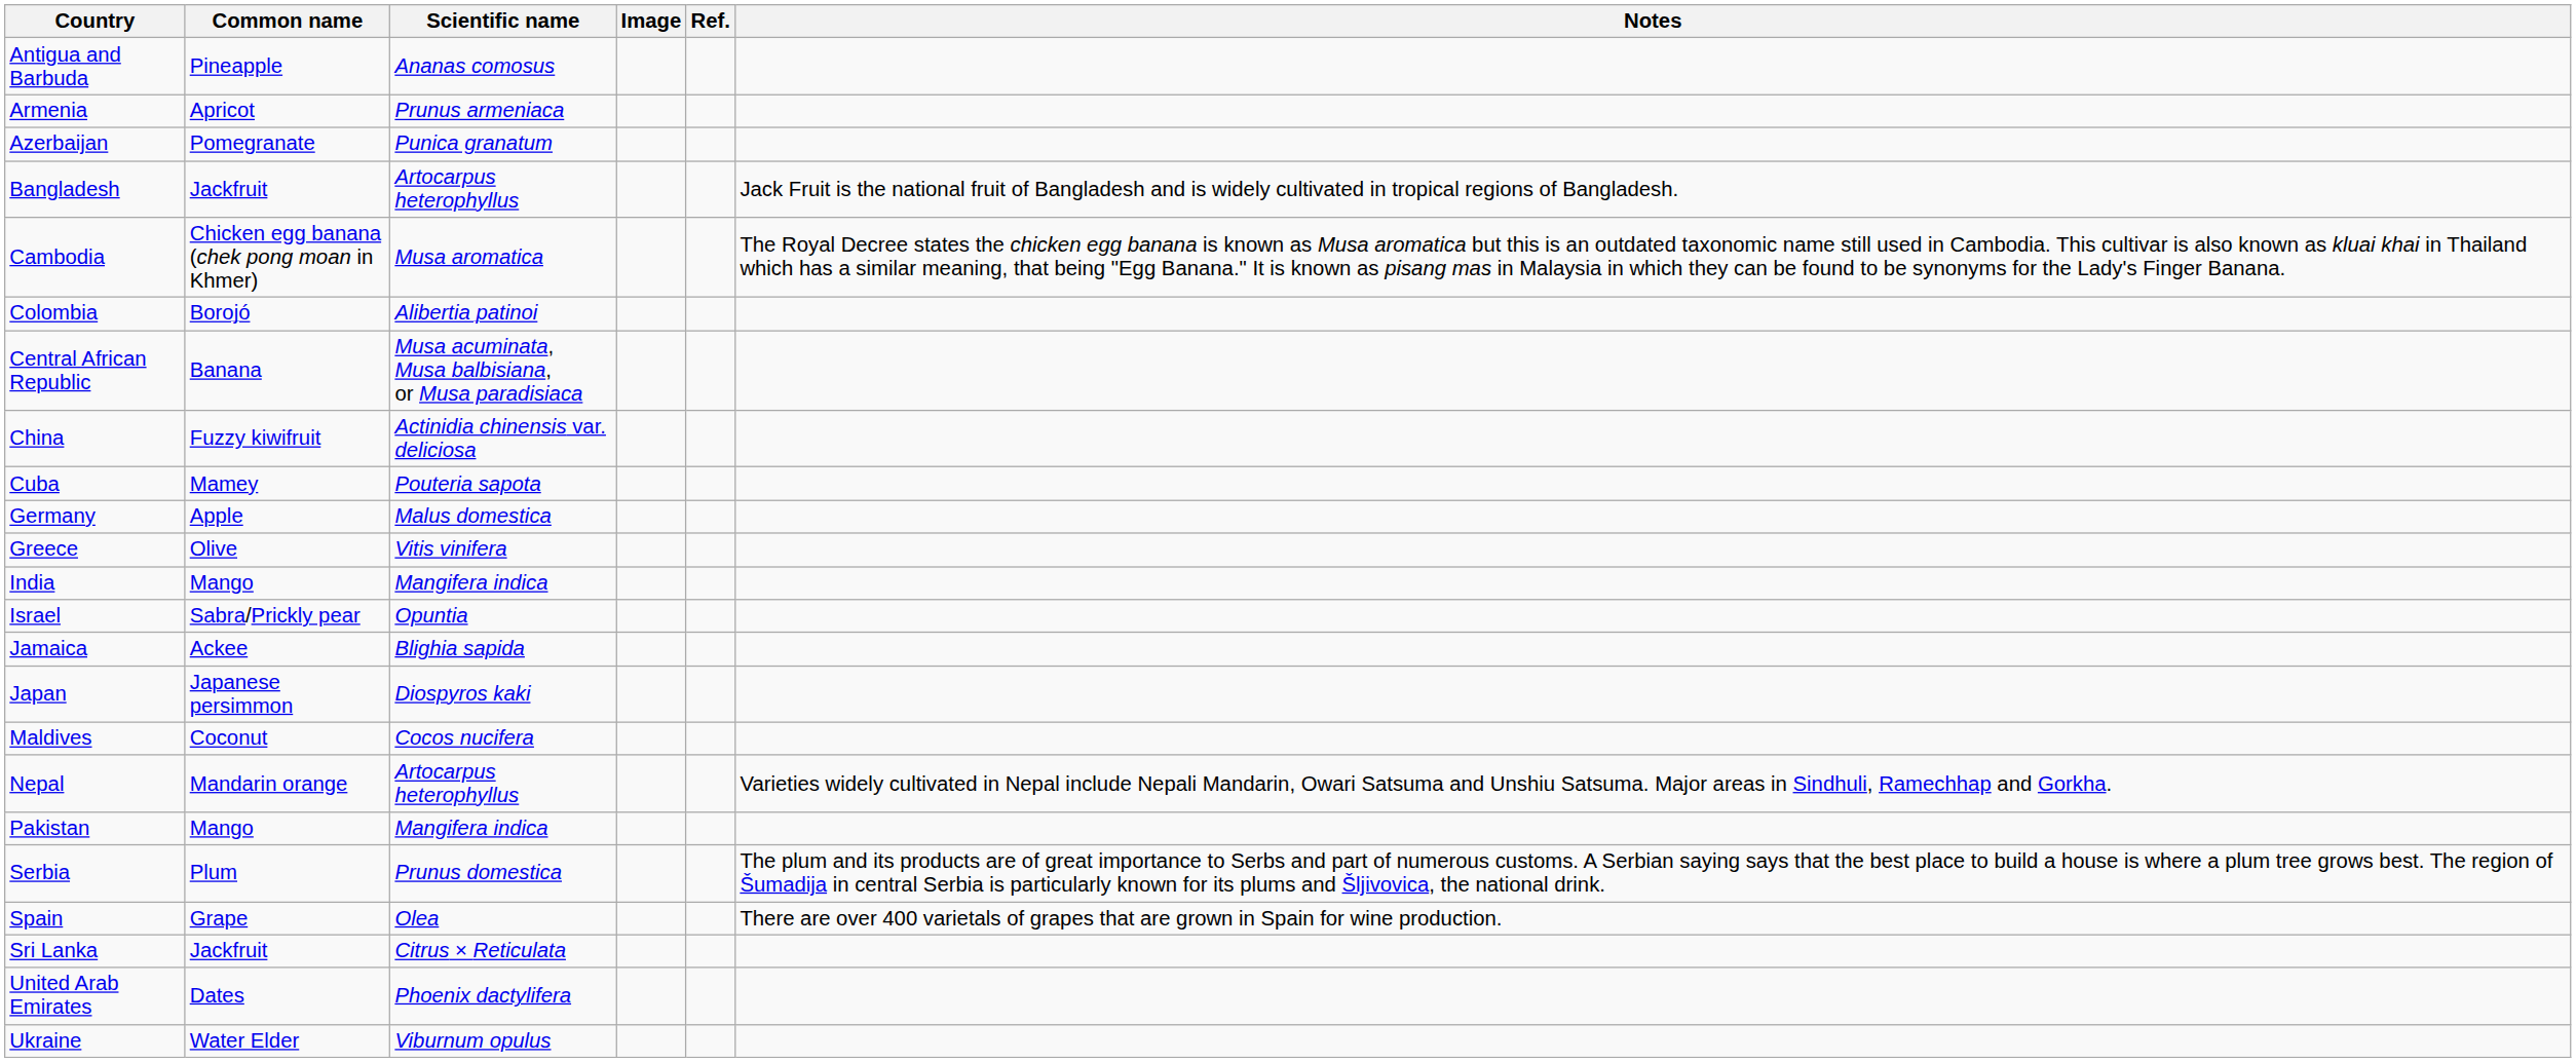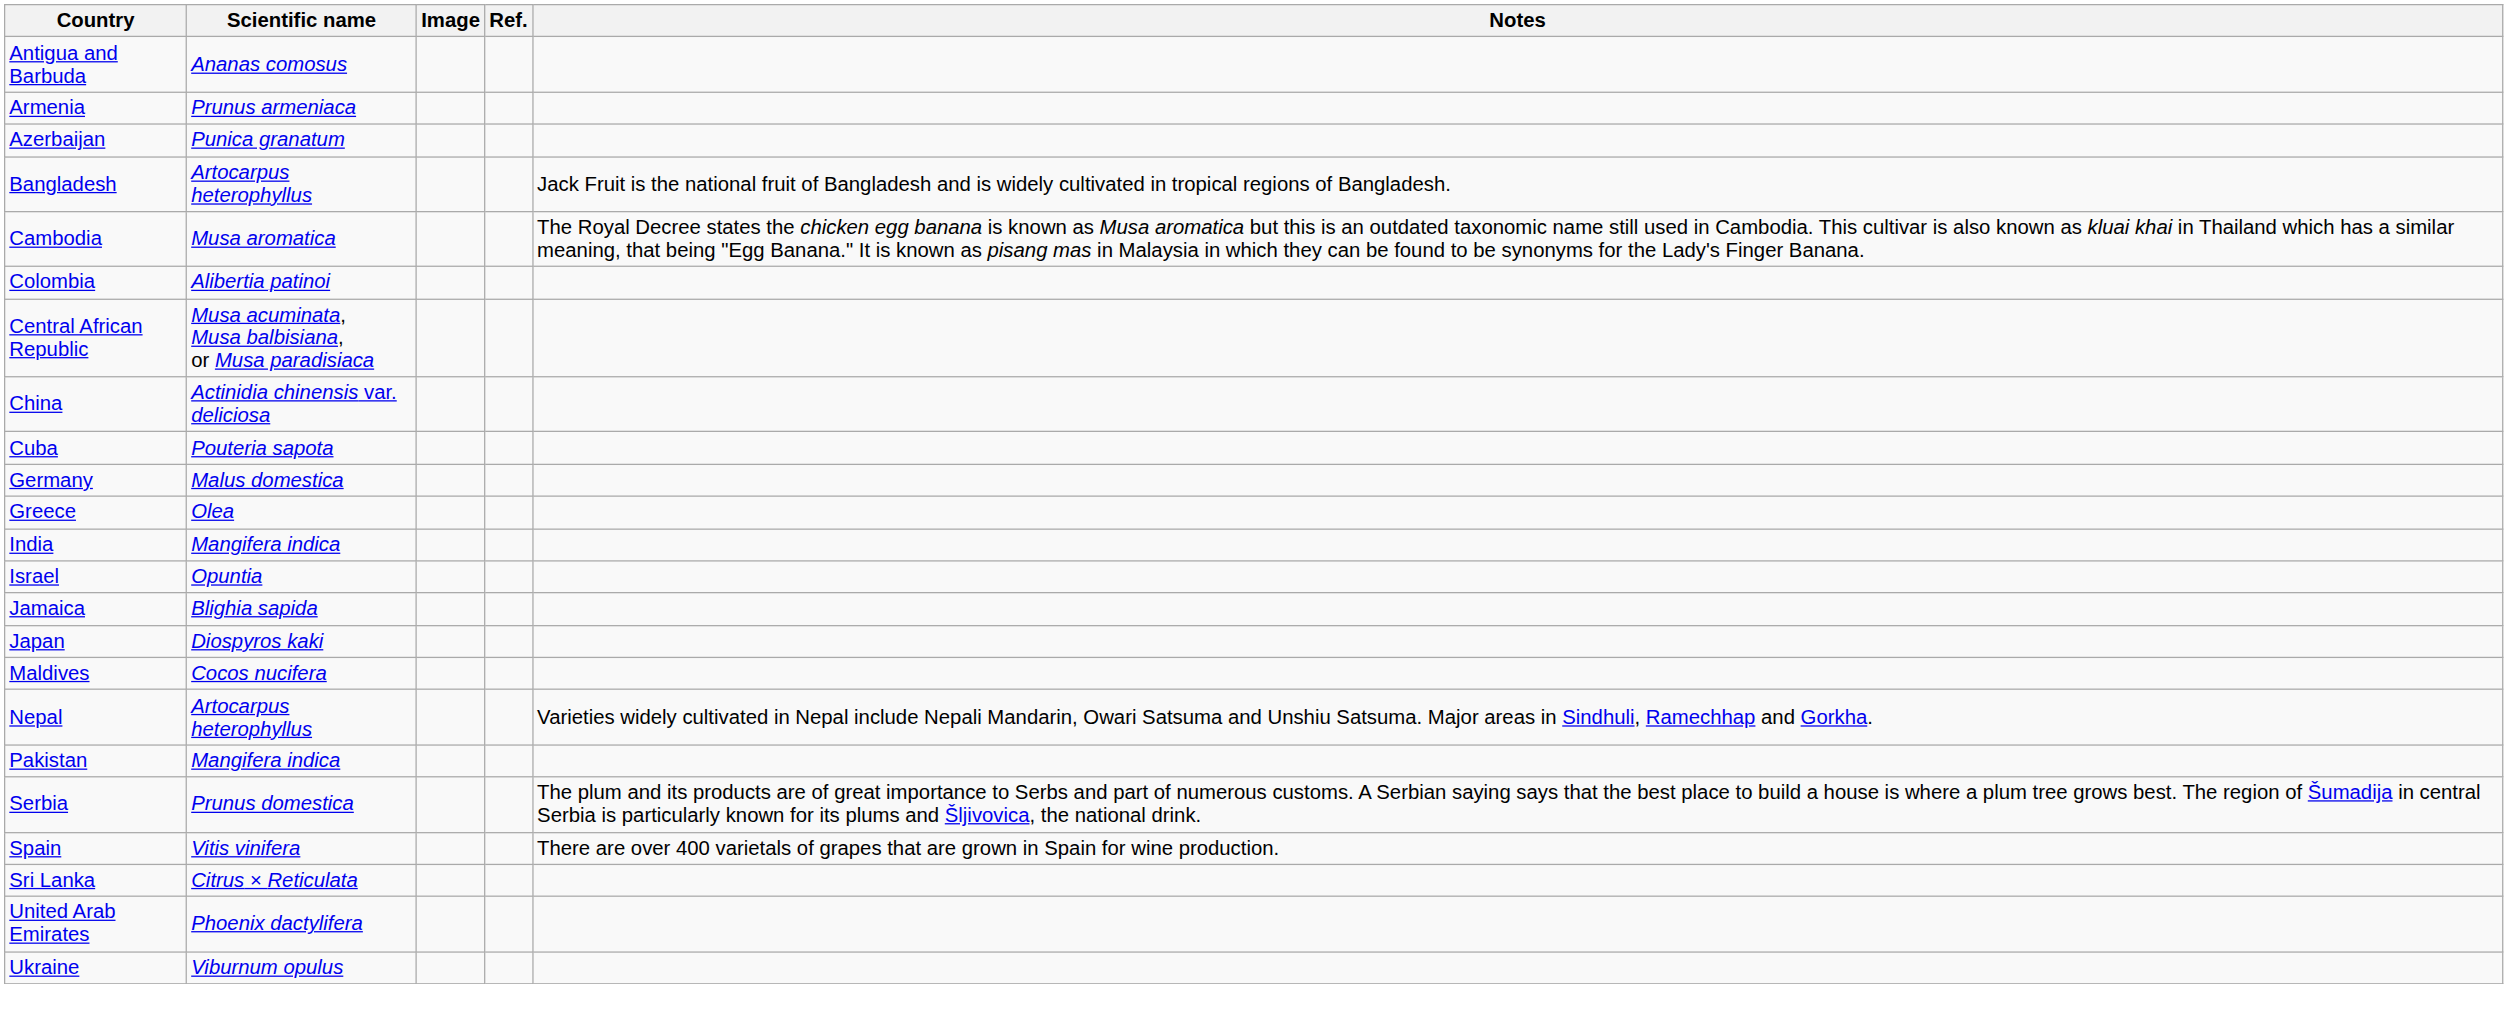- column: Common name | Pineapple | Apricot | Pomegranate | Jackfruit | Chicken egg banana (chek pong moan in Khmer) | Borojó | Banana | Fuzzy kiwifruit | Mamey | Apple | Olive | Mango | Sabra/Prickly pear | Ackee | Japanese persimmon | Coconut | Mandarin orange | Mango | Plum | Grape | Jackfruit | Dates | Water Elder
Greece | Scientific name: Vitis vinifera -> Olea
Spain | Scientific name: Olea -> Vitis vinifera
